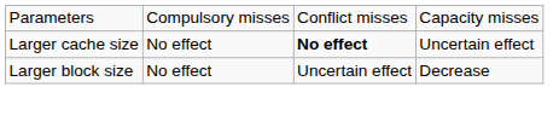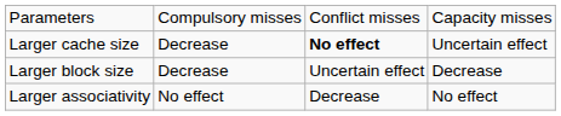Larger cache size | column 2: No effect -> Decrease
Larger block size | column 2: No effect -> Decrease
+ row: Larger associativity | No effect | Decrease | No effect
